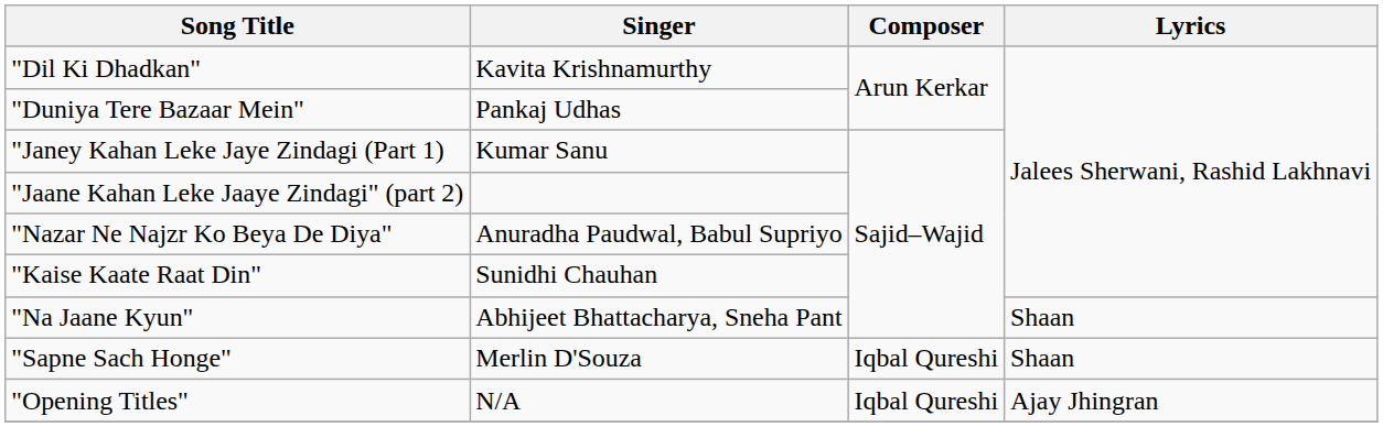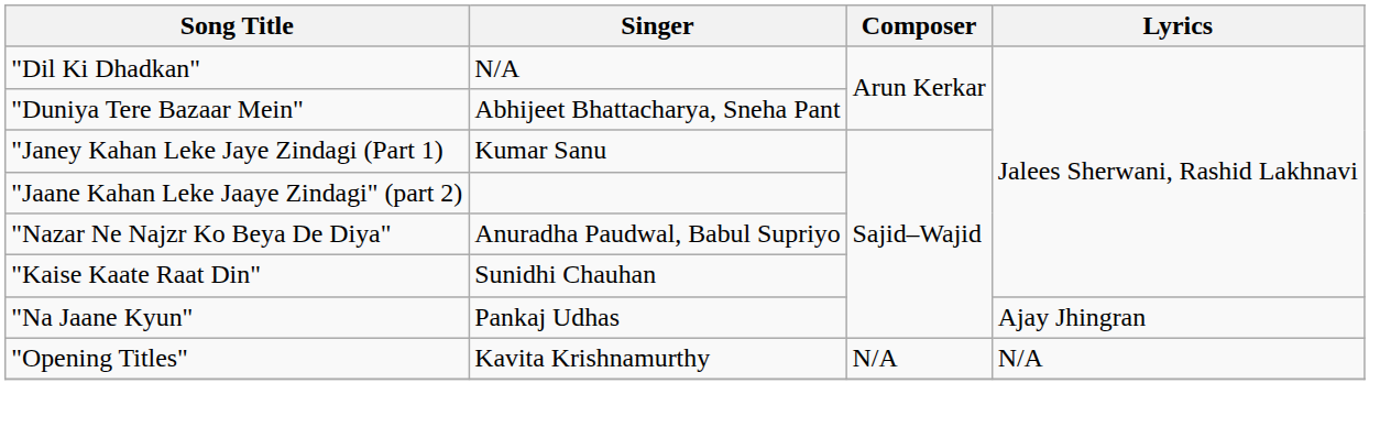"Dil Ki Dhadkan" | Singer: Kavita Krishnamurthy -> N/A
"Duniya Tere Bazaar Mein" | Singer: Pankaj Udhas -> Abhijeet Bhattacharya, Sneha Pant
"Na Jaane Kyun" | Singer: Abhijeet Bhattacharya, Sneha Pant -> Pankaj Udhas
"Na Jaane Kyun" | Lyrics: Shaan -> Ajay Jhingran
- row: "Sapne Sach Honge" | Merlin D'Souza | Iqbal Qureshi | Shaan
"Opening Titles" | Singer: N/A -> Kavita Krishnamurthy
"Opening Titles" | Composer: Iqbal Qureshi -> N/A
"Opening Titles" | Lyrics: Ajay Jhingran -> N/A
